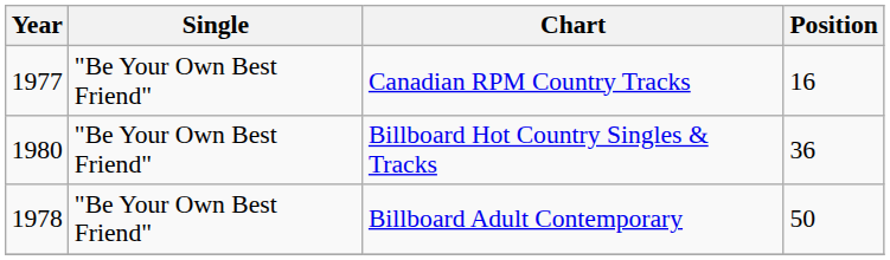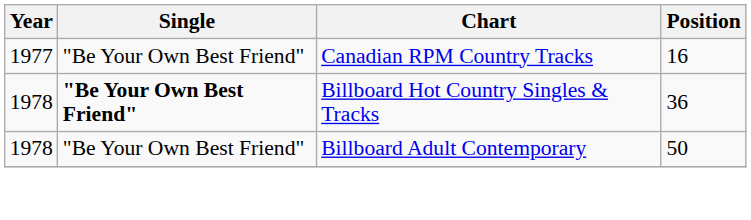Billboard Hot Country Singles & Tracks | Year: 1980 -> 1978
Billboard Hot Country Singles & Tracks | Single: normal -> bold
